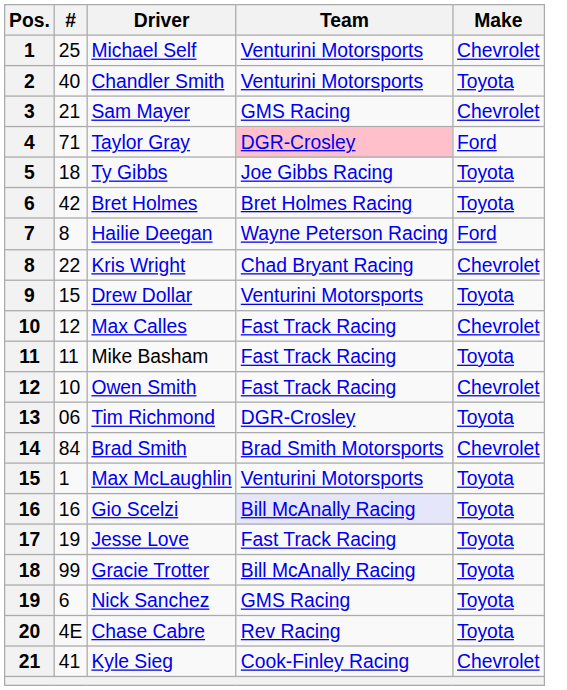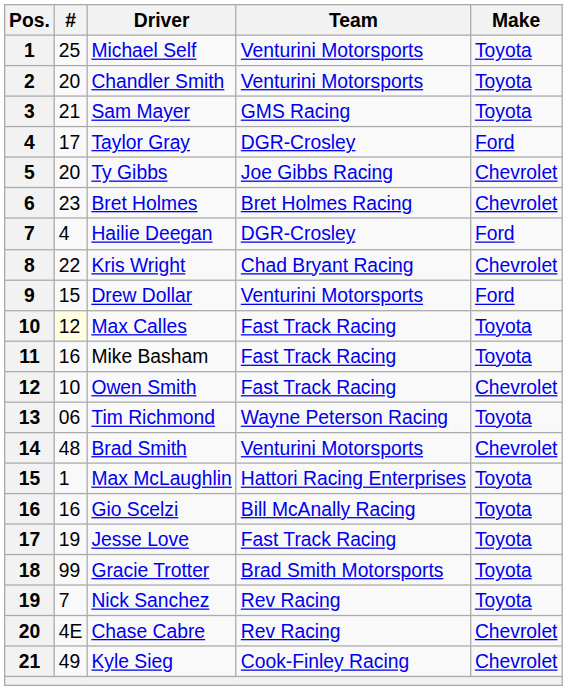Michael Self | Make: Chevrolet -> Toyota
Chandler Smith | #: 40 -> 20
Sam Mayer | Make: Chevrolet -> Toyota
Taylor Gray | #: 71 -> 17
Taylor Gray | Team: pink background -> no background
Ty Gibbs | #: 18 -> 20
Ty Gibbs | Make: Toyota -> Chevrolet
Bret Holmes | #: 42 -> 23
Bret Holmes | Make: Toyota -> Chevrolet
Hailie Deegan | #: 8 -> 4
Hailie Deegan | Team: Wayne Peterson Racing -> DGR-Crosley
Drew Dollar | Make: Toyota -> Ford
Max Calles | #: no background -> lightyellow background
Max Calles | Make: Chevrolet -> Toyota
Mike Basham | #: 11 -> 16
Tim Richmond | Team: DGR-Crosley -> Wayne Peterson Racing
Brad Smith | #: 84 -> 48
Brad Smith | Team: Brad Smith Motorsports -> Venturini Motorsports
Max McLaughlin | Team: Venturini Motorsports -> Hattori Racing Enterprises
Gio Scelzi | Team: lavender background -> no background
Gracie Trotter | Team: Bill McAnally Racing -> Brad Smith Motorsports
Nick Sanchez | #: 6 -> 7
Nick Sanchez | Team: GMS Racing -> Rev Racing
Chase Cabre | Make: Toyota -> Chevrolet
Kyle Sieg | #: 41 -> 49
